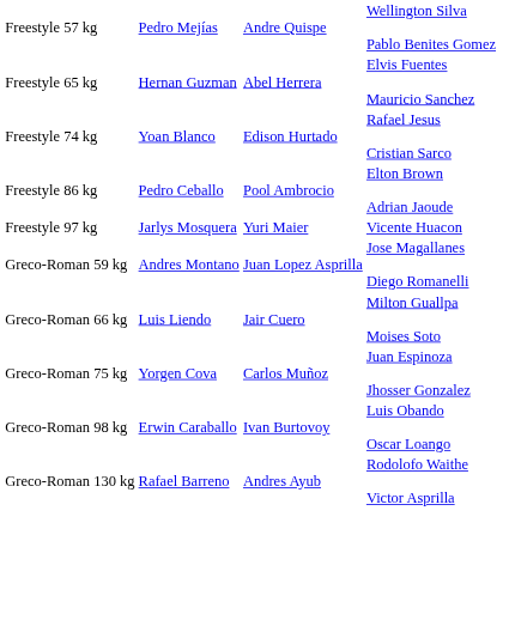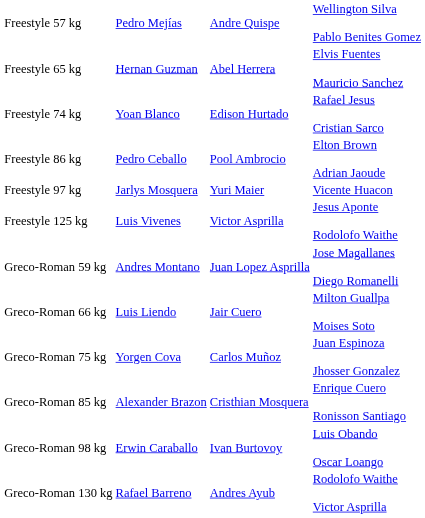+ row: Freestyle 125 kg | Luis Vivenes | Victor Asprilla | Jesus Aponte Rodolofo Waithe
+ row: Greco-Roman 85 kg | Alexander Brazon | Cristhian Mosquera | Enrique Cuero Ronisson Santiago
